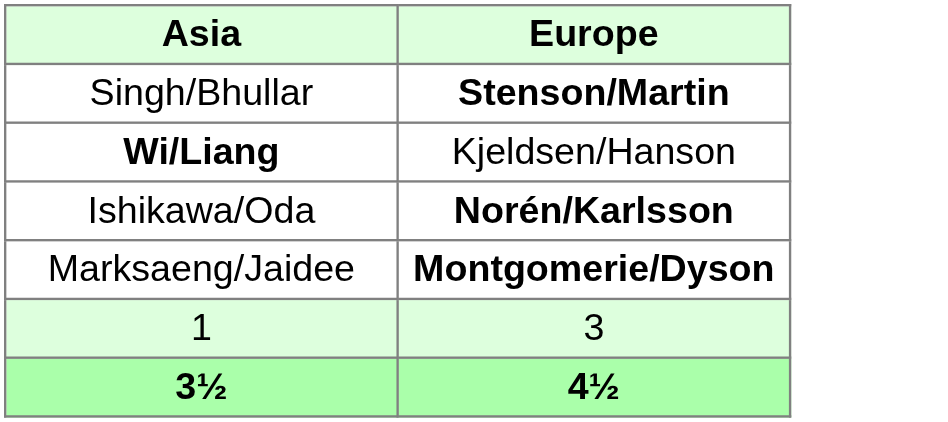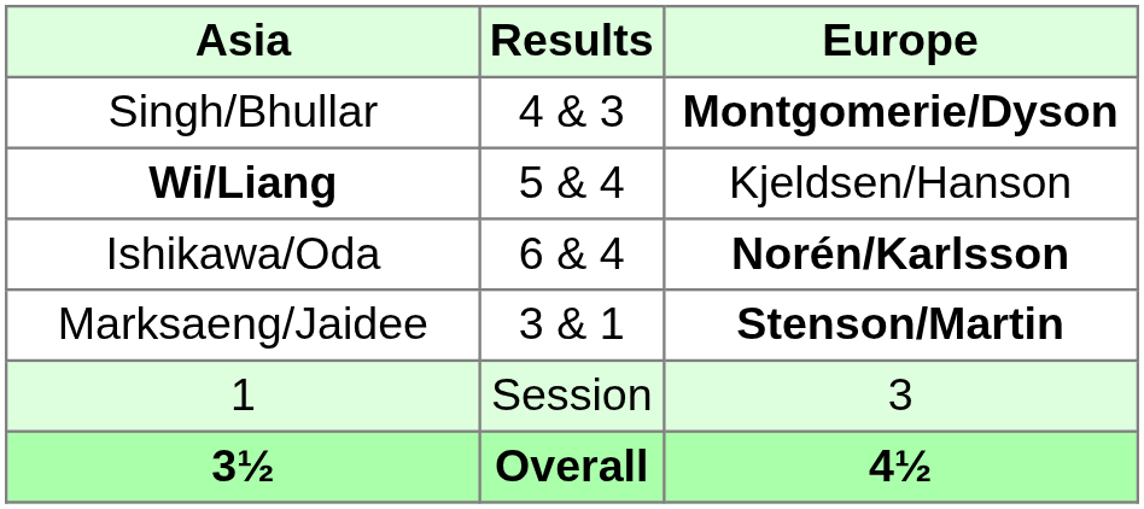+ column: Results | 4 & 3 | 5 & 4 | 6 & 4 | 3 & 1 | Session | Overall
Singh/Bhullar | Europe: Stenson/Martin -> Montgomerie/Dyson
Marksaeng/Jaidee | Europe: Montgomerie/Dyson -> Stenson/Martin
